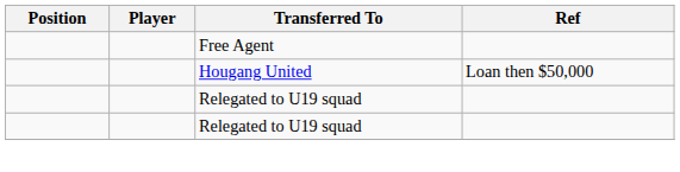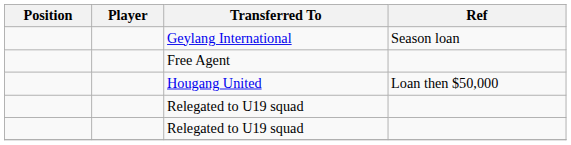+ row: Geylang International | Season loan
